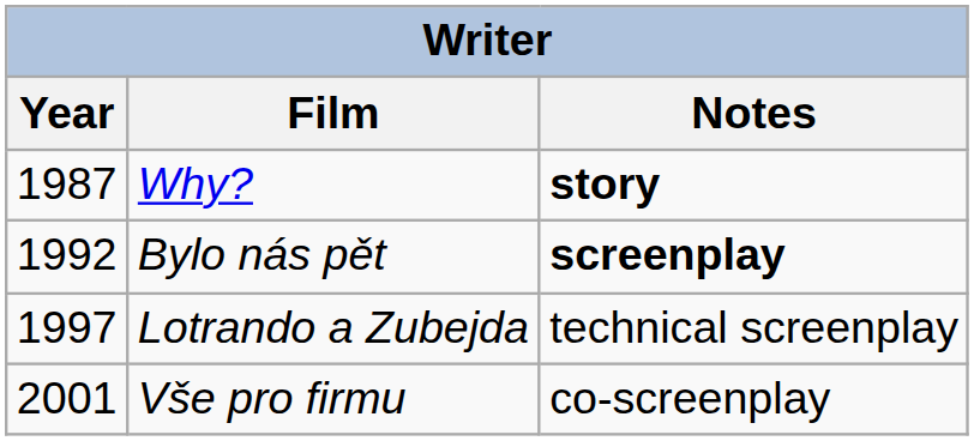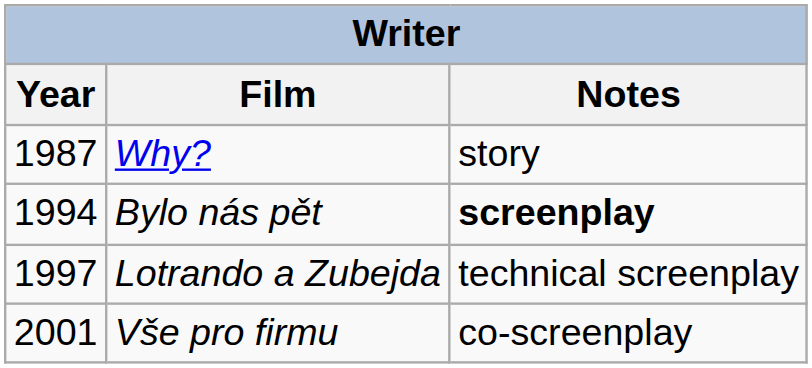Why? | Notes: bold -> normal
Bylo nás pět | Year: 1992 -> 1994
